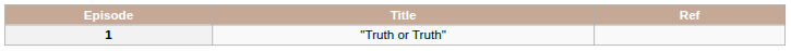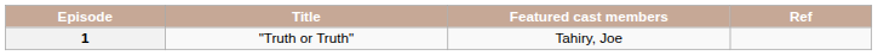+ column: Featured cast members | Tahiry, Joe
